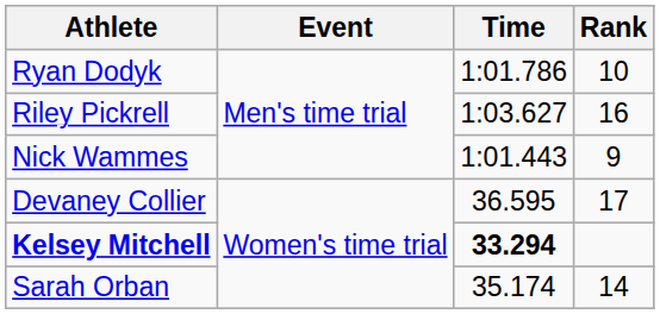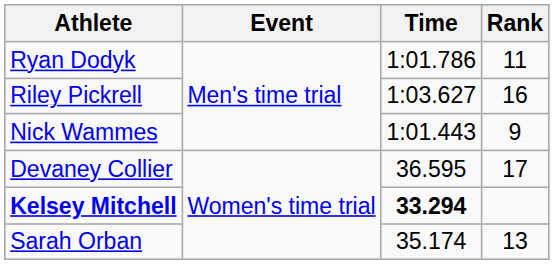Ryan Dodyk | Rank: 10 -> 11
Sarah Orban | Rank: 14 -> 13
